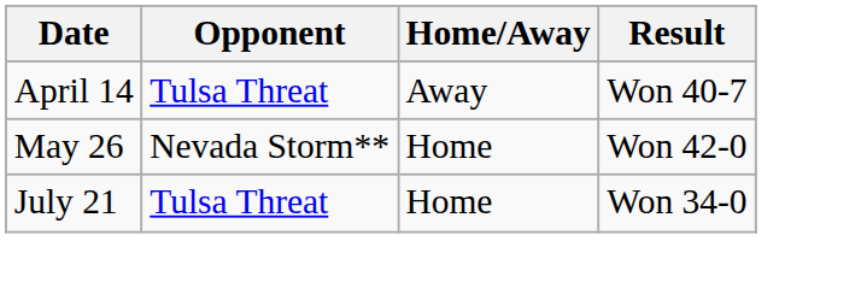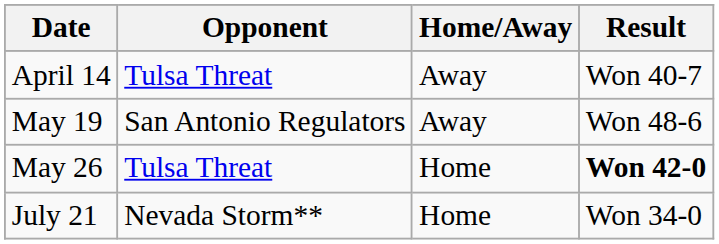+ row: May 19 | San Antonio Regulators | Away | Won 48-6
May 26 | Opponent: Nevada Storm** -> Tulsa Threat
May 26 | Result: normal -> bold
July 21 | Opponent: Tulsa Threat -> Nevada Storm**
